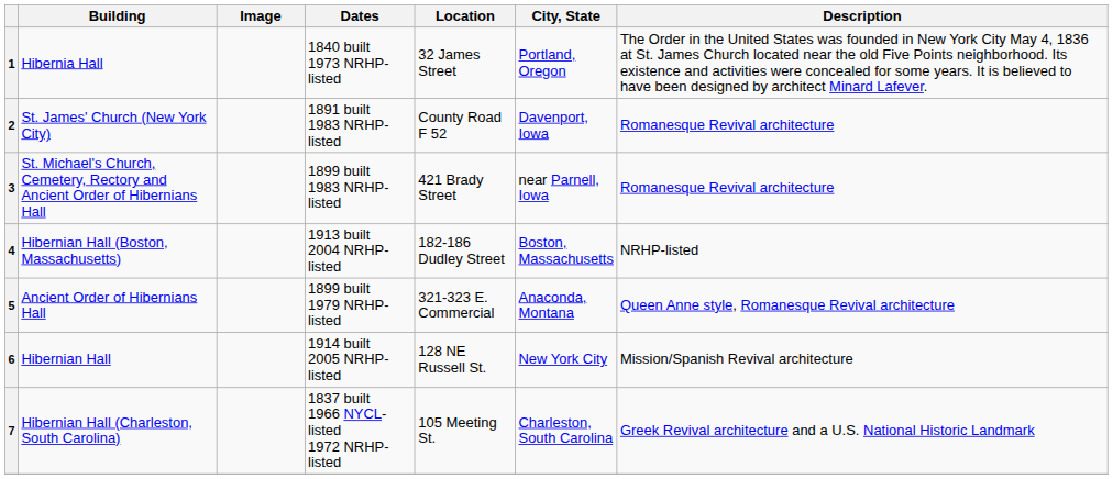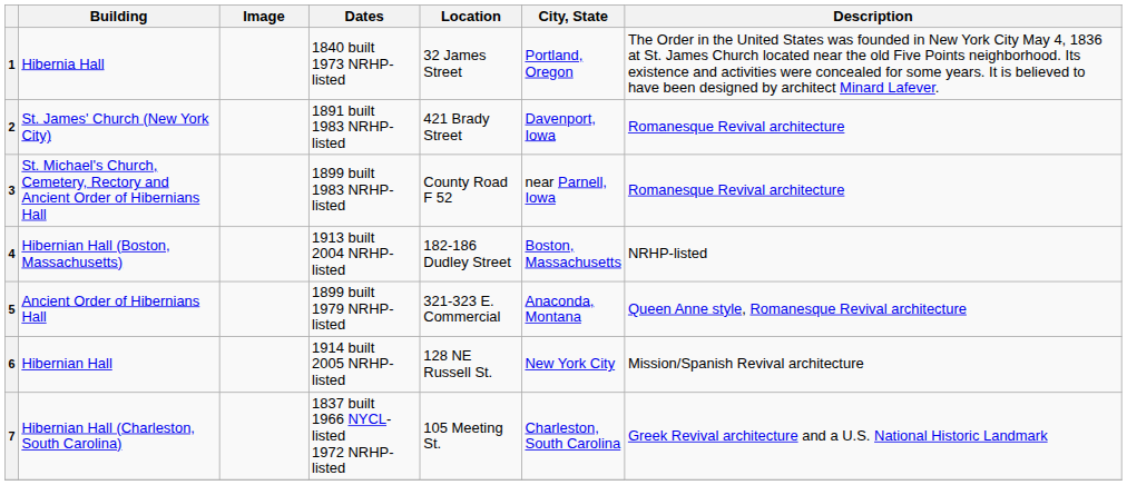2 | Location: County Road F 52 -> 421 Brady Street
3 | Location: 421 Brady Street -> County Road F 52
